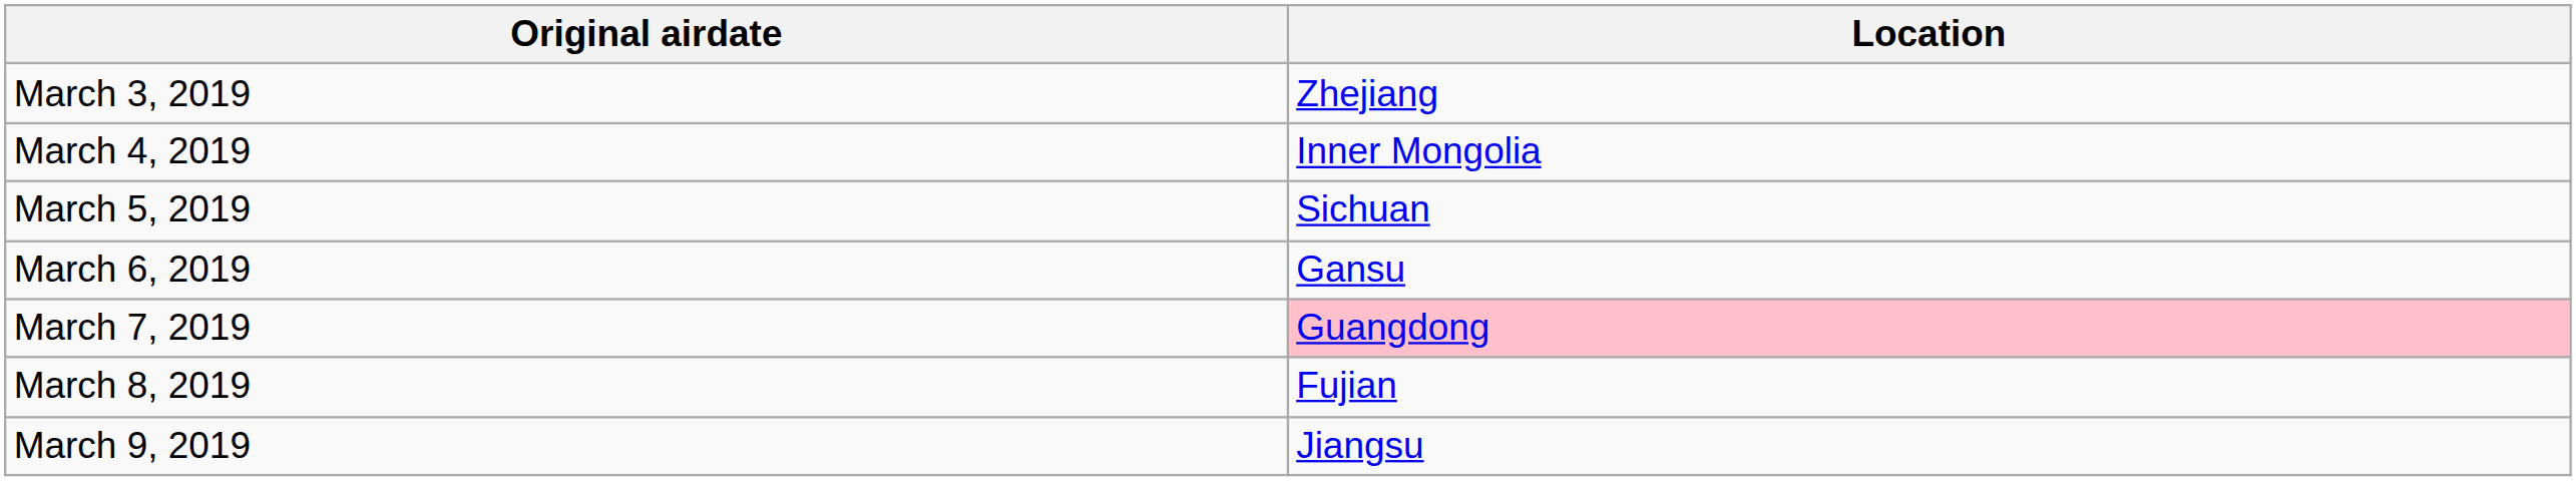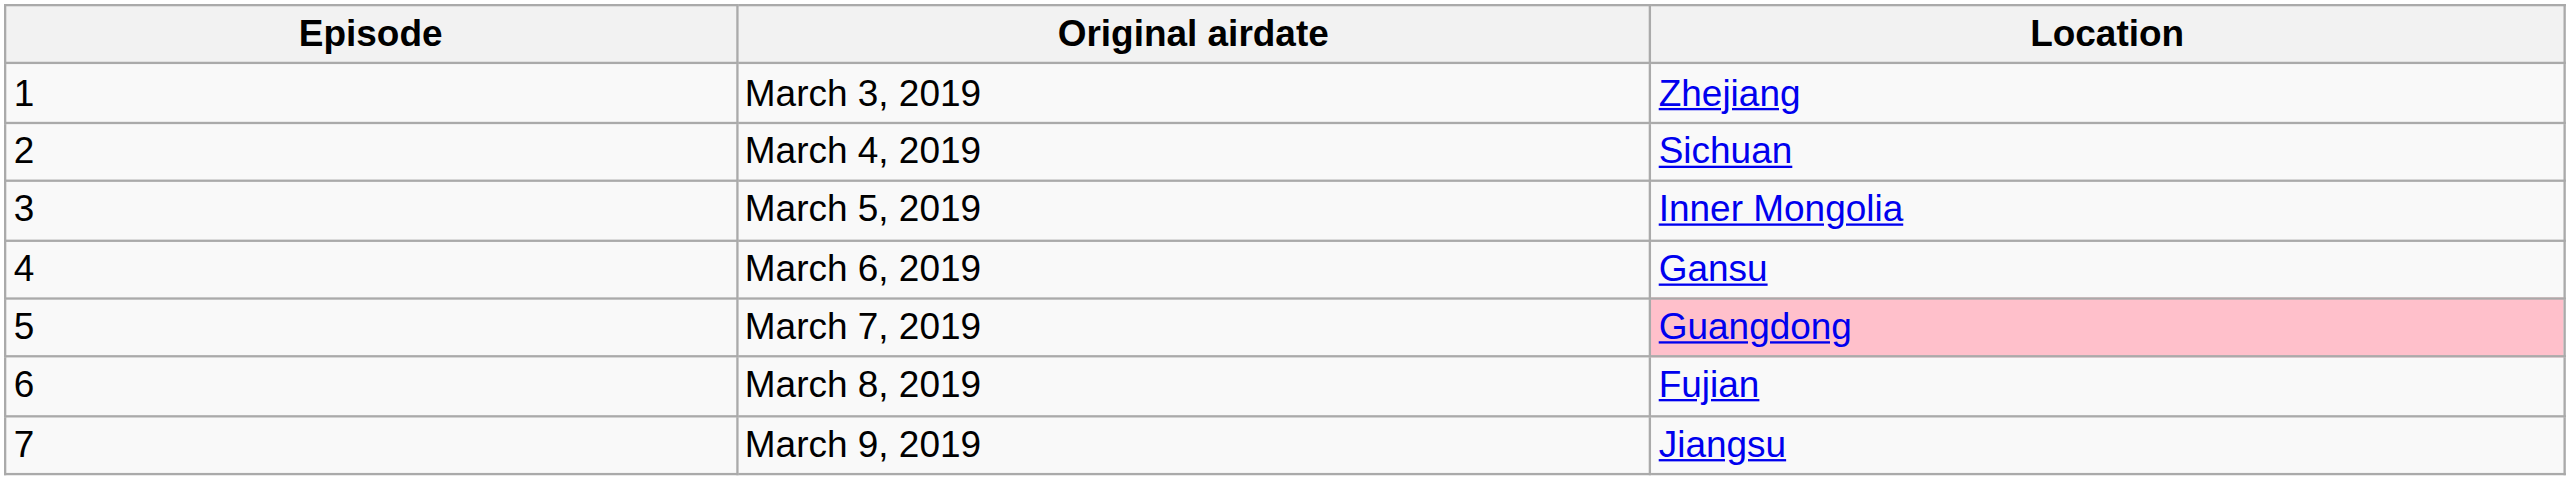+ column: Episode | 1 | 2 | 3 | 4 | 5 | 6 | 7
March 4, 2019 | Location: Inner Mongolia -> Sichuan
March 5, 2019 | Location: Sichuan -> Inner Mongolia
